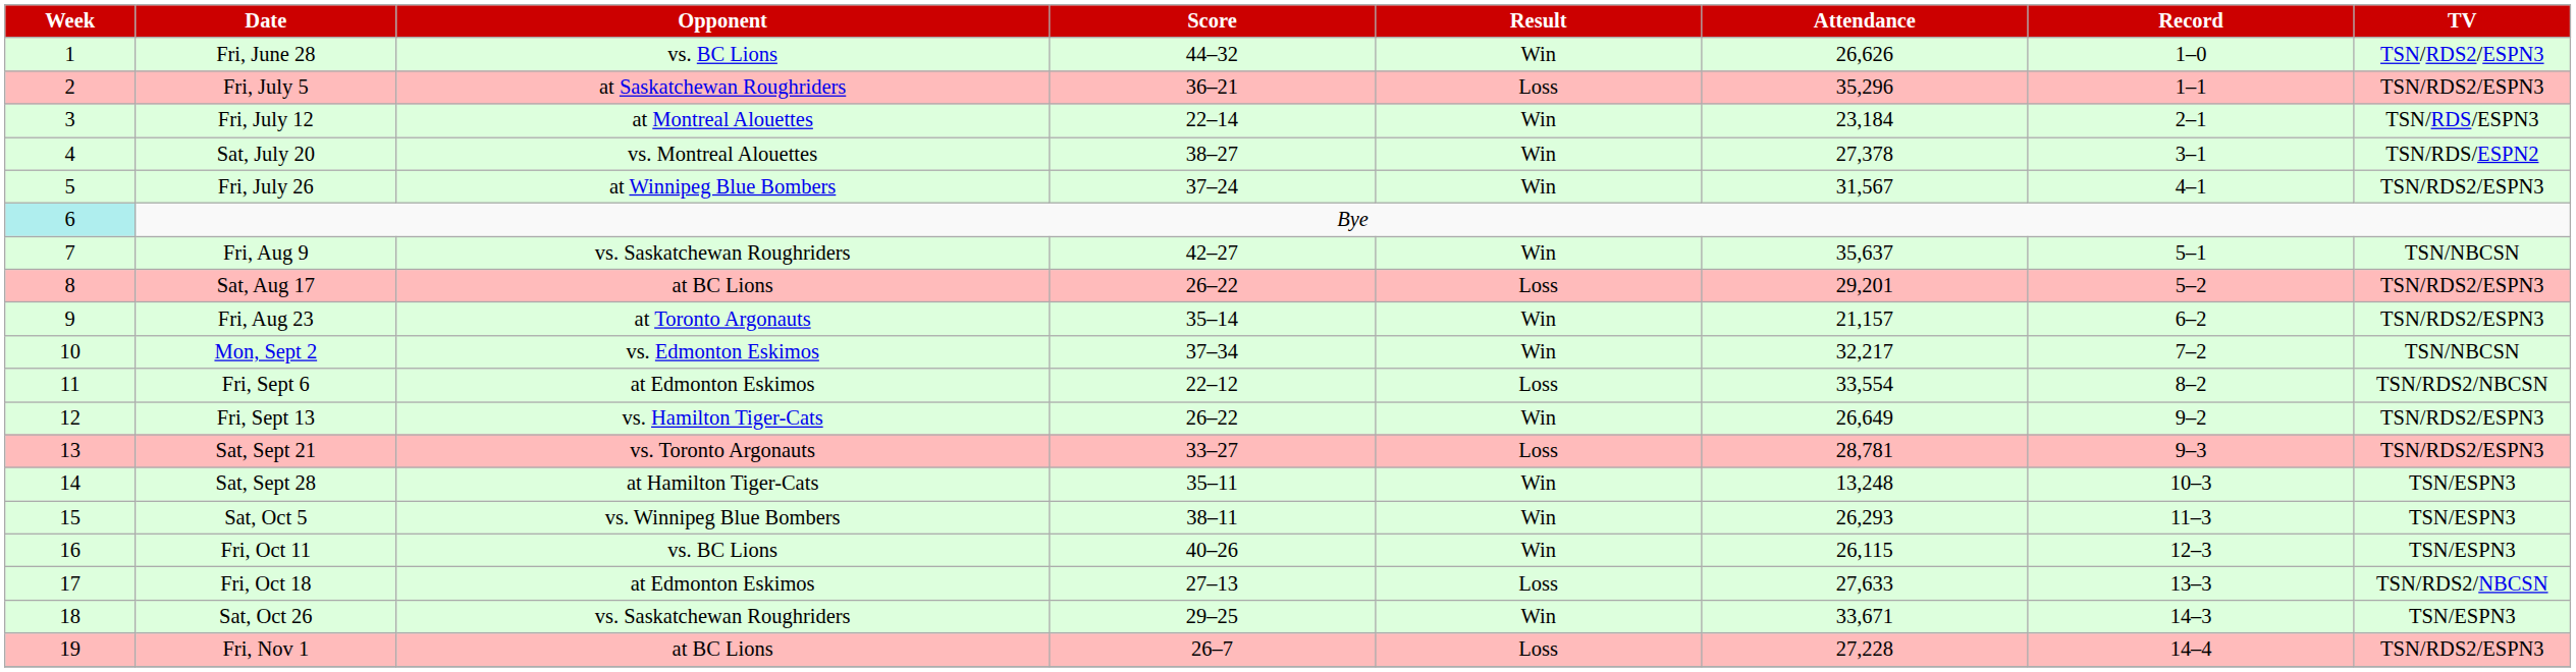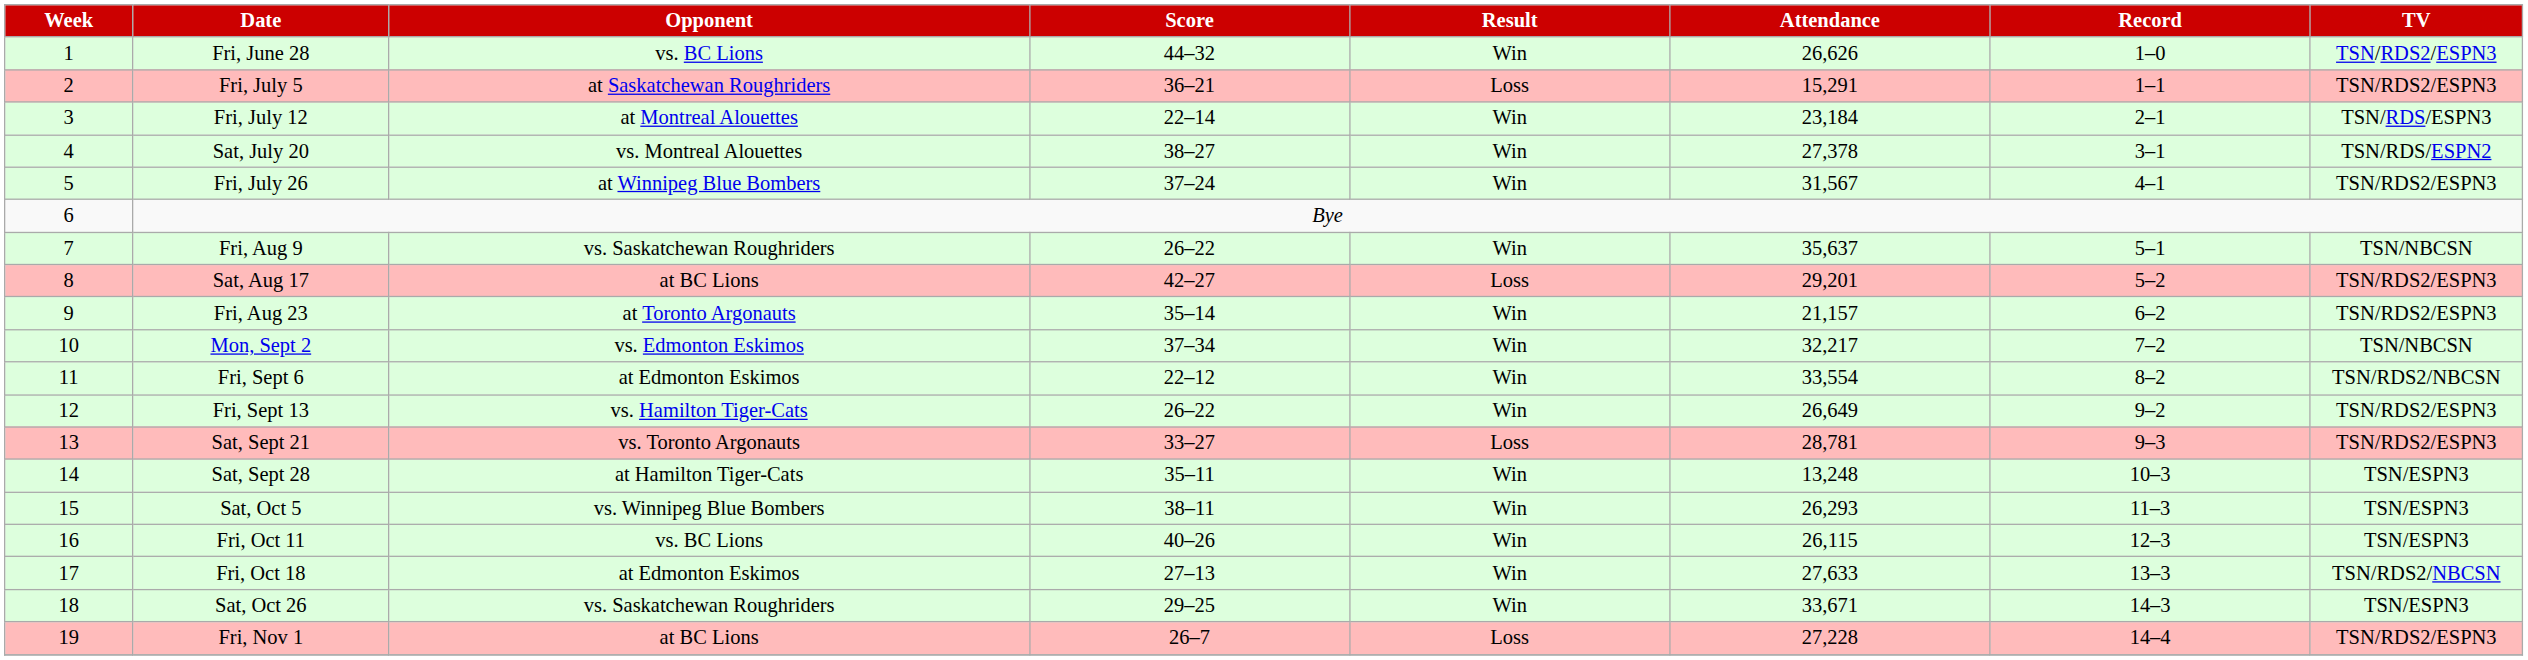Fri, July 5 | Attendance: 35,296 -> 15,291
Bye | Week: paleturquoise background -> no background
Fri, Aug 9 | Score: 42–27 -> 26–22
Sat, Aug 17 | Score: 26–22 -> 42–27
Fri, Sept 6 | Result: Loss -> Win
Fri, Oct 18 | Result: Loss -> Win
